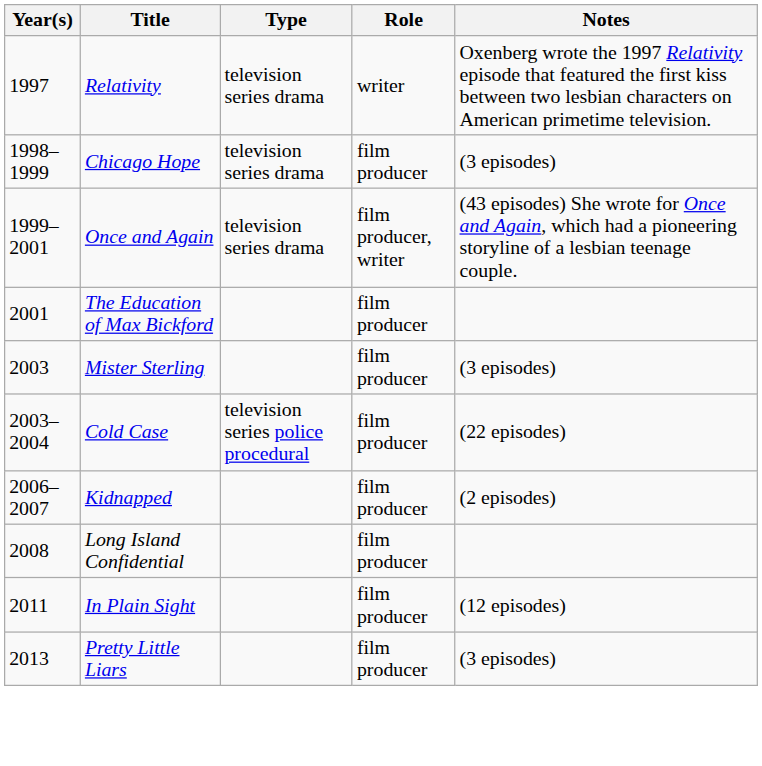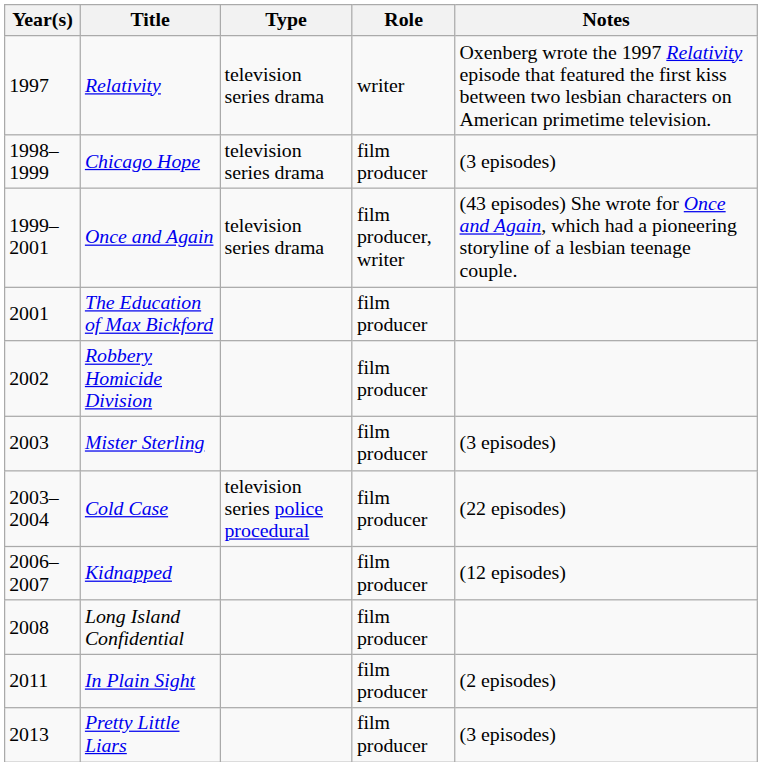+ row: 2002 | Robbery Homicide Division | film producer
Kidnapped | Notes: (2 episodes) -> (12 episodes)
In Plain Sight | Notes: (12 episodes) -> (2 episodes)
